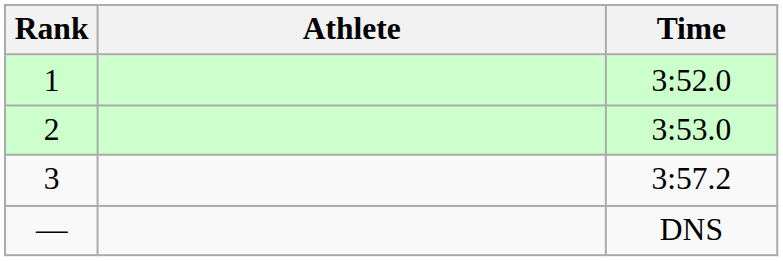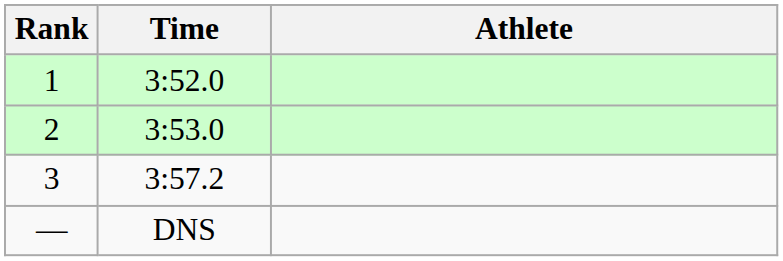columns swapped: Athlete <-> Time
